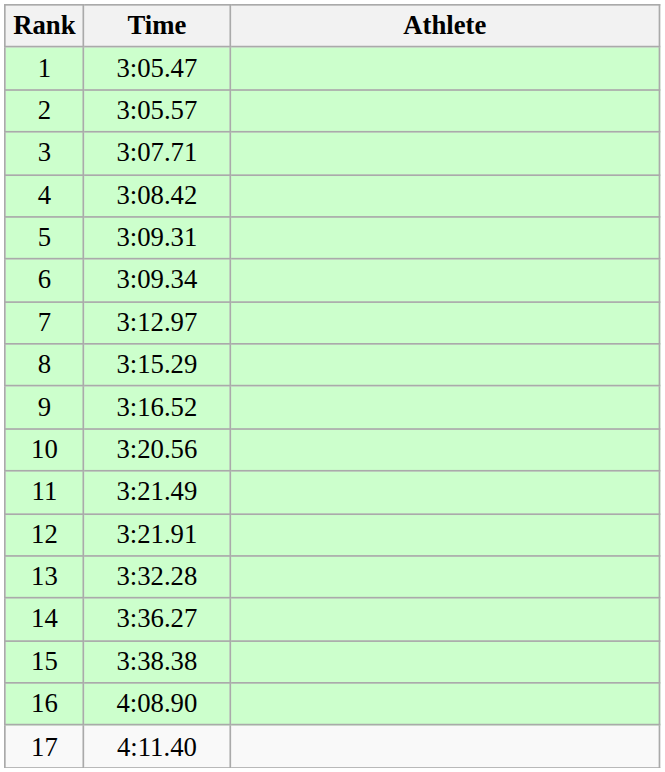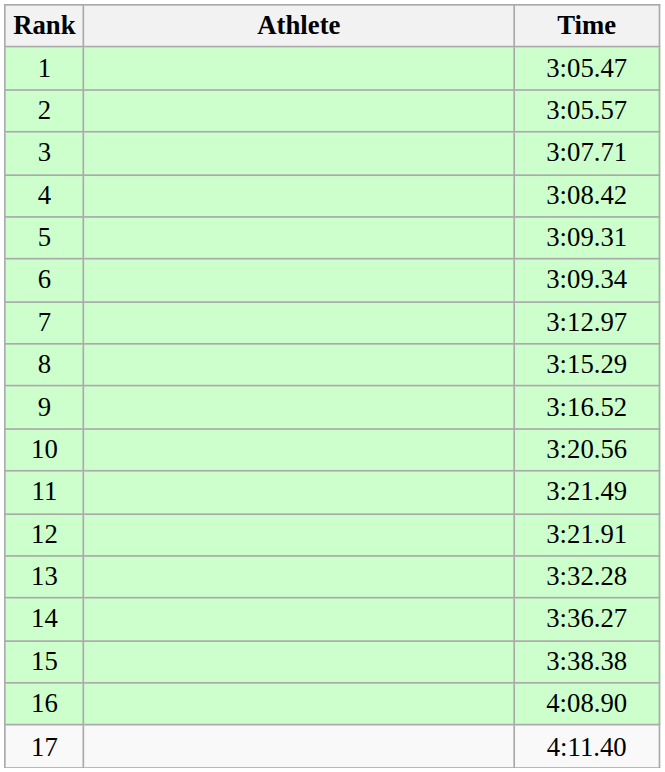columns swapped: Athlete <-> Time
